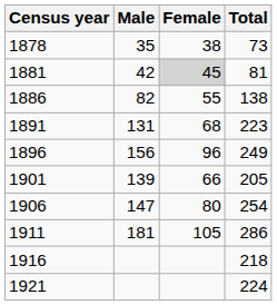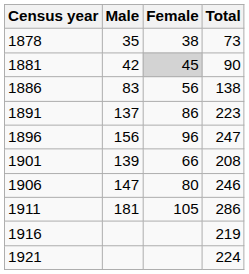1881 | Total: 81 -> 90
1886 | Male: 82 -> 83
1886 | Female: 55 -> 56
1891 | Male: 131 -> 137
1891 | Female: 68 -> 86
1896 | Total: 249 -> 247
1901 | Total: 205 -> 208
1906 | Total: 254 -> 246
1916 | Total: 218 -> 219
